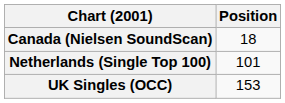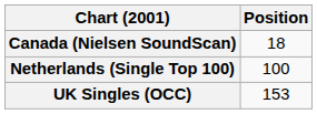Netherlands (Single Top 100) | Position: 101 -> 100
